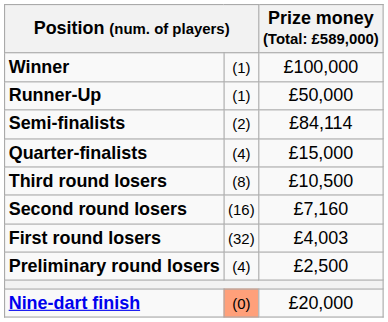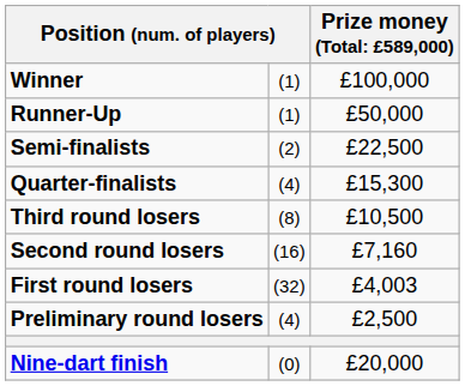Semi-finalists | column 3: £84,114 -> £22,500
Quarter-finalists | column 3: £15,000 -> £15,300
Nine-dart finish | column 2: lightsalmon background -> no background
